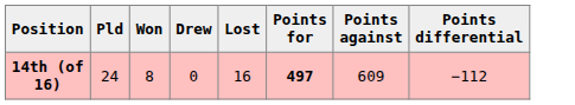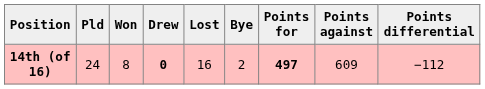+ column: Bye | 2
14th (of 16) | Drew: normal -> bold
